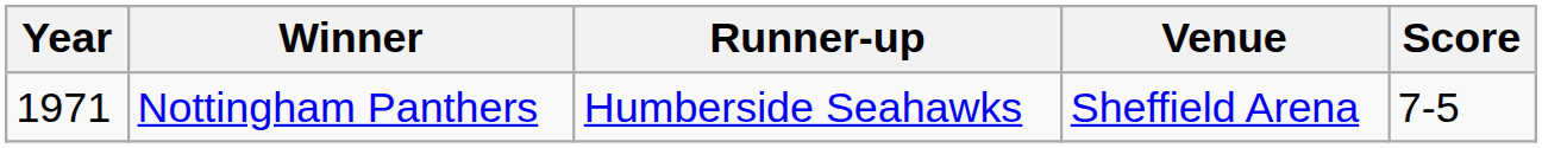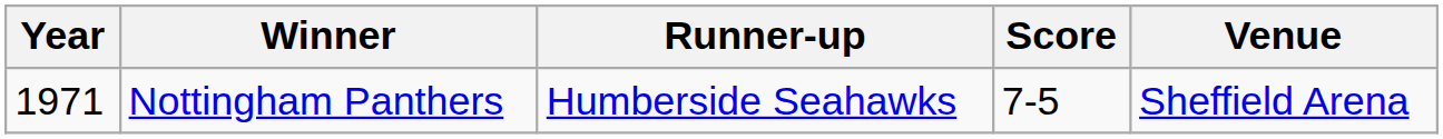columns swapped: Score <-> Venue
